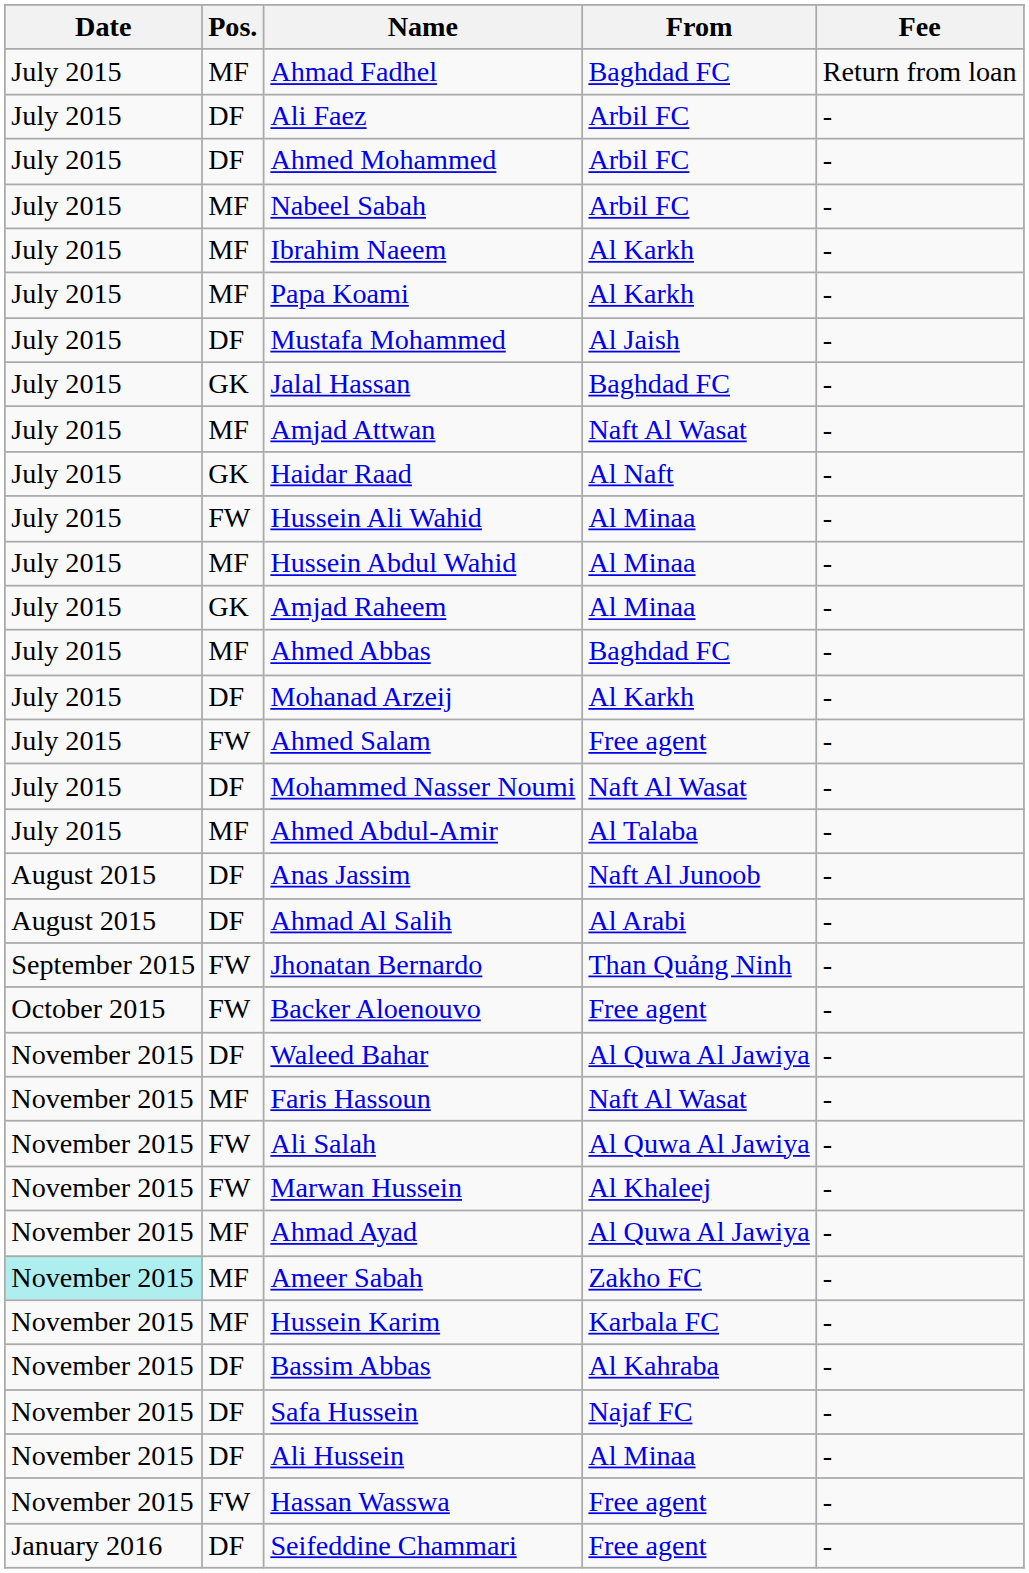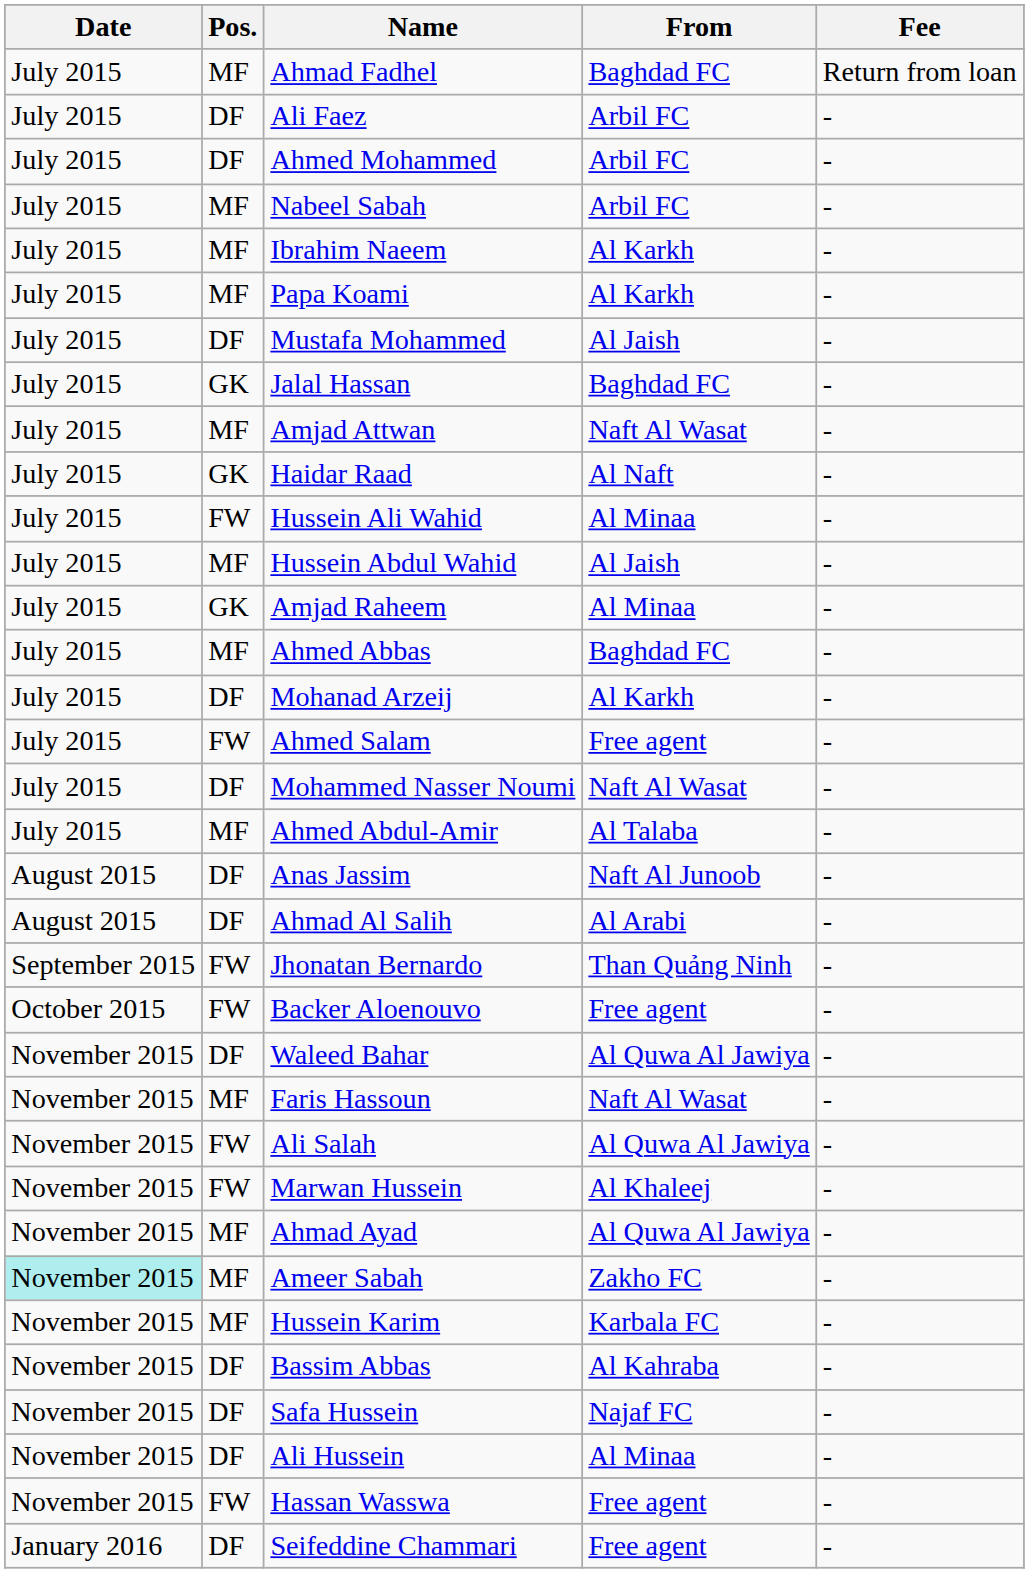Hussein Abdul Wahid | From: Al Minaa -> Al Jaish
